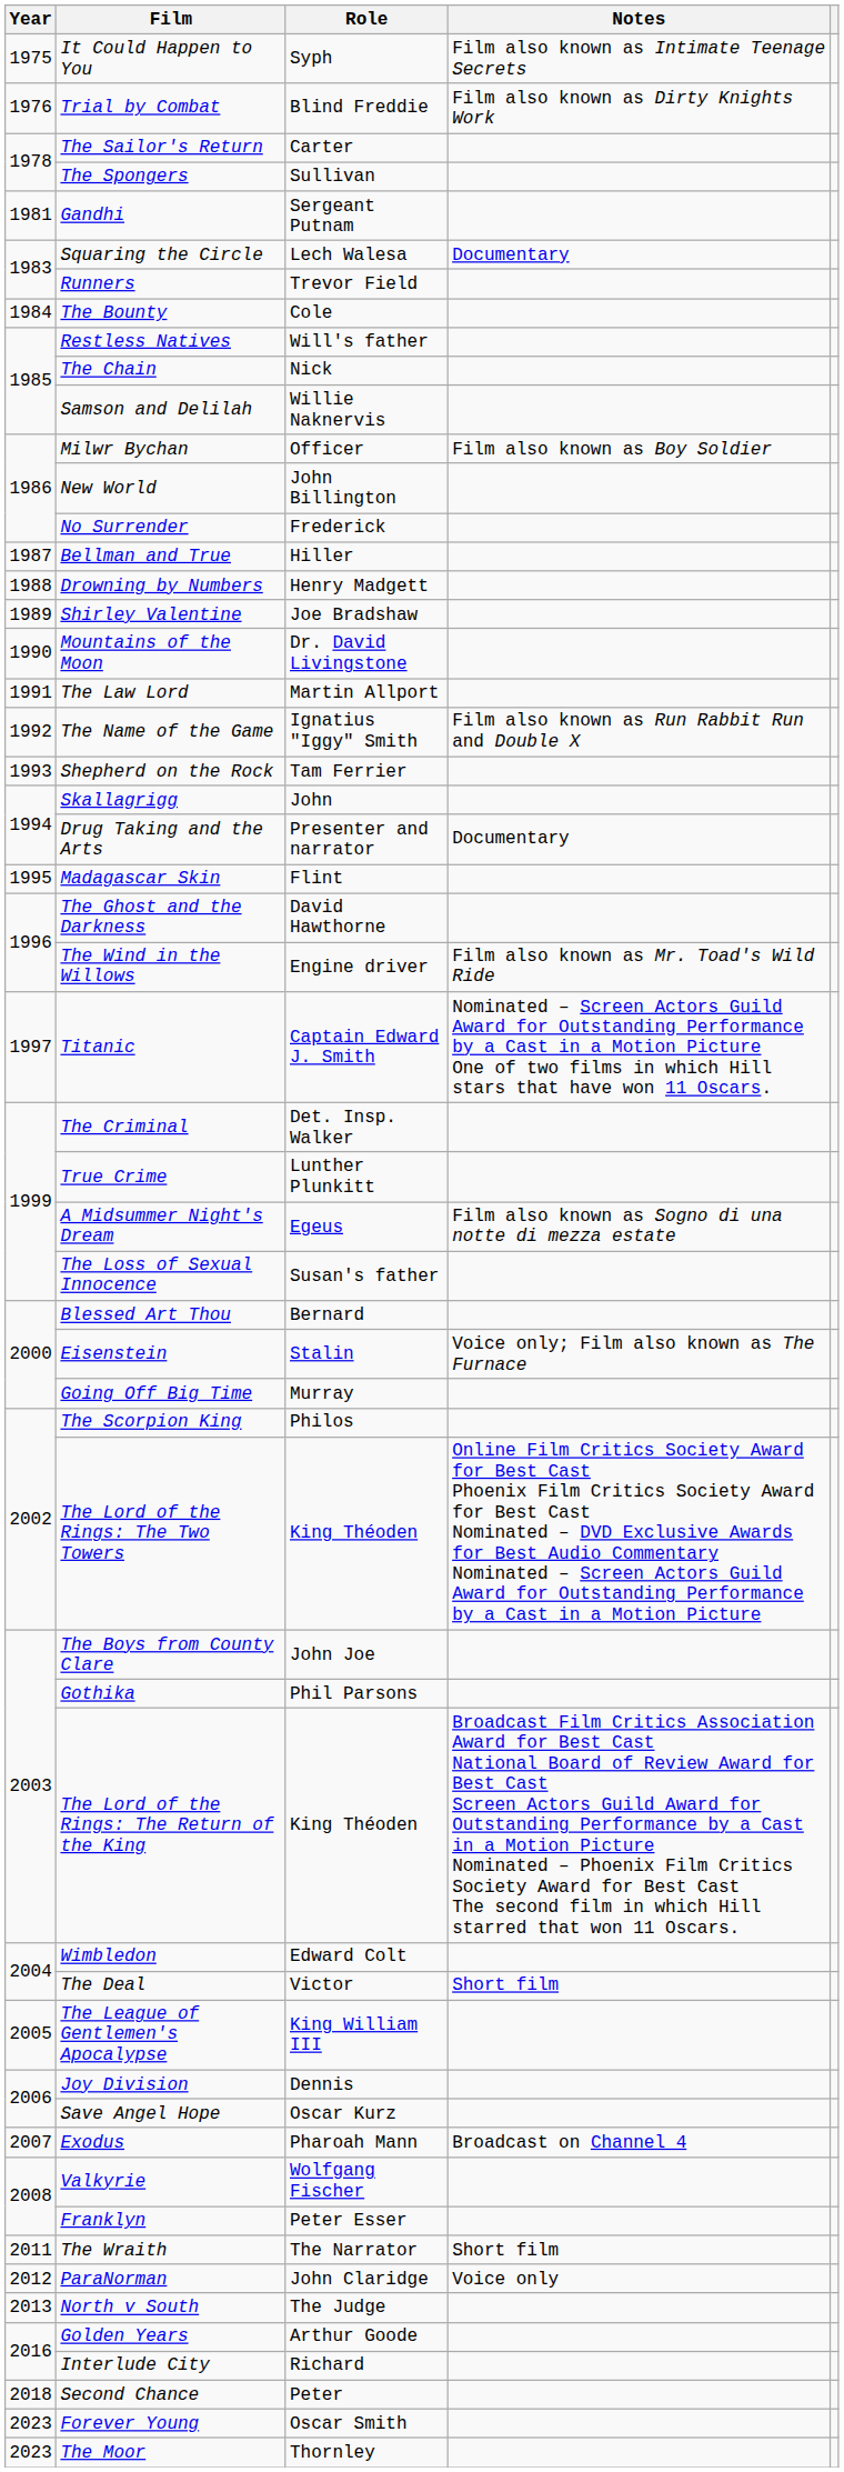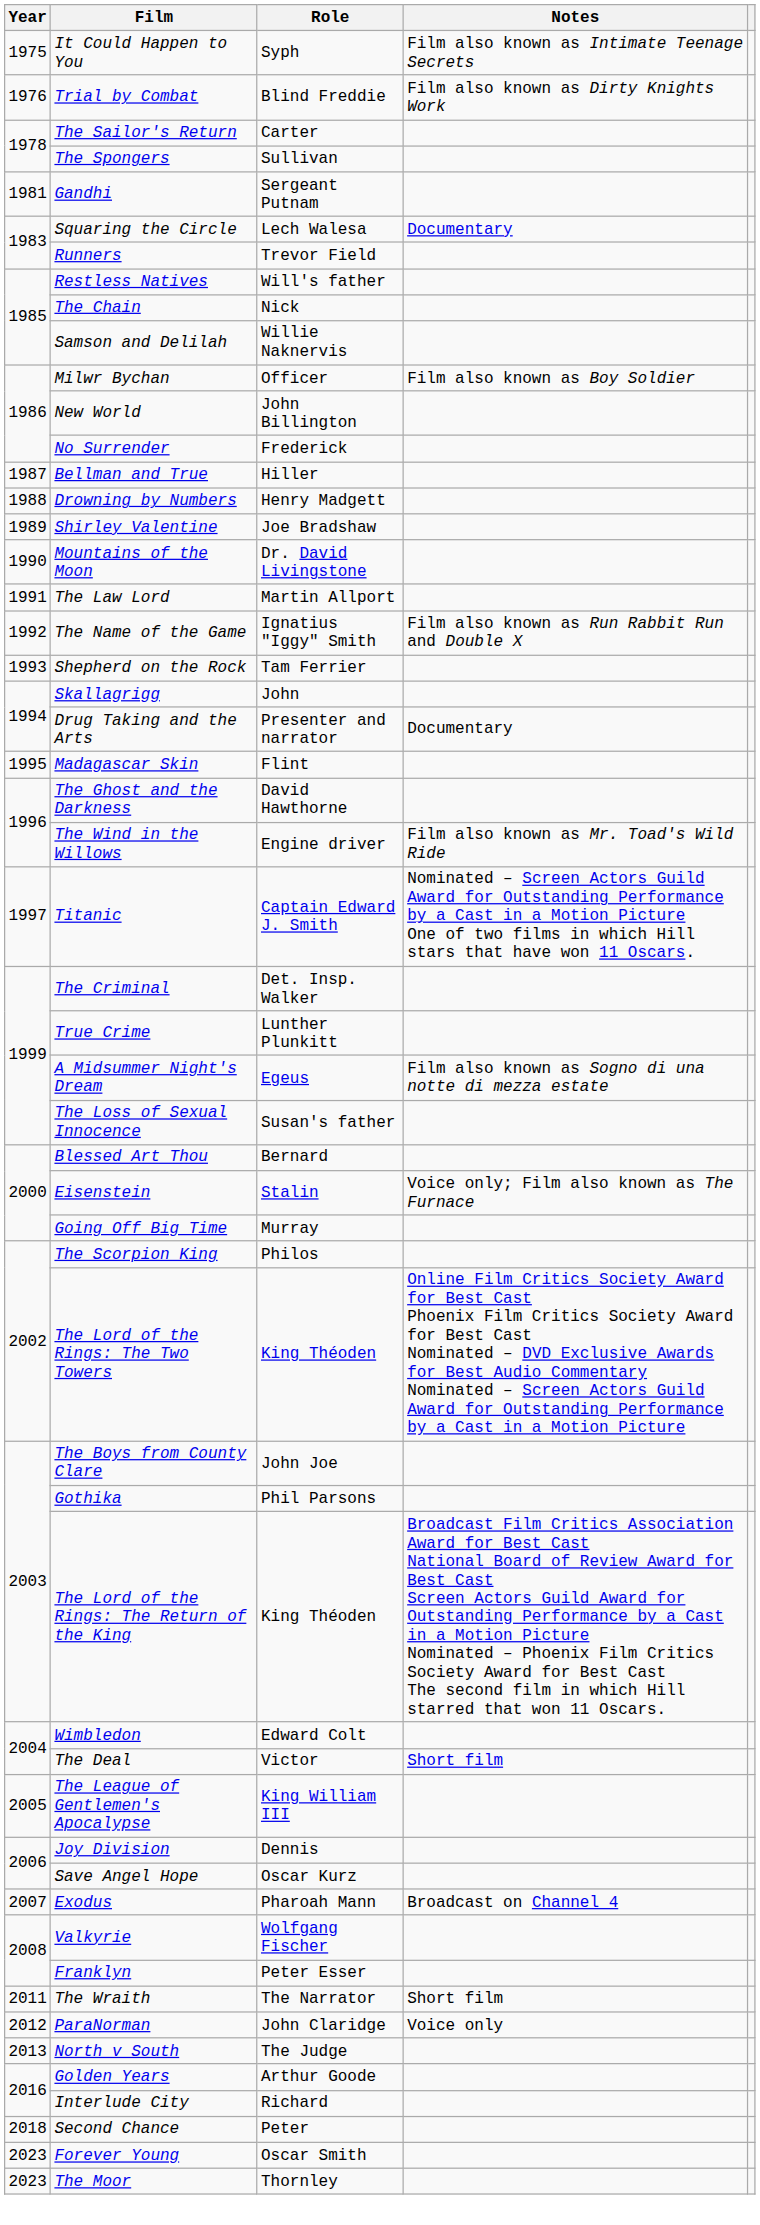- row: 1984 | The Bounty | Cole
